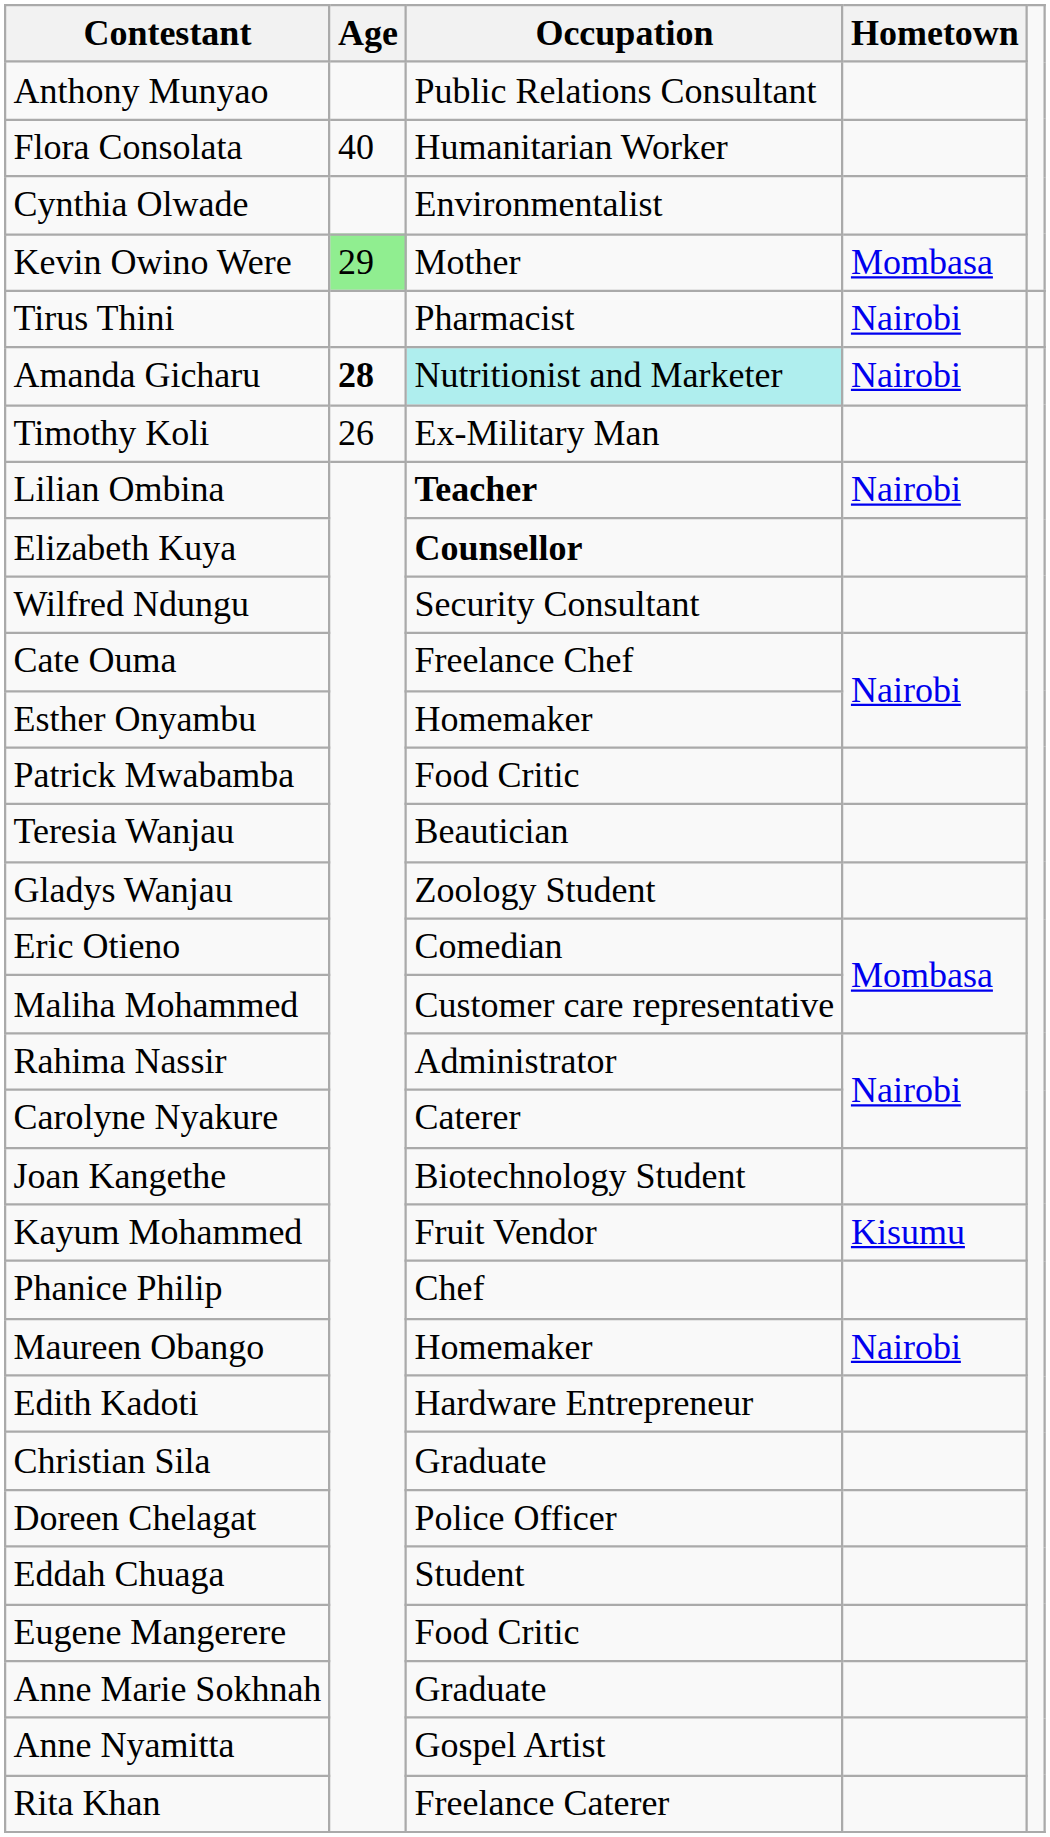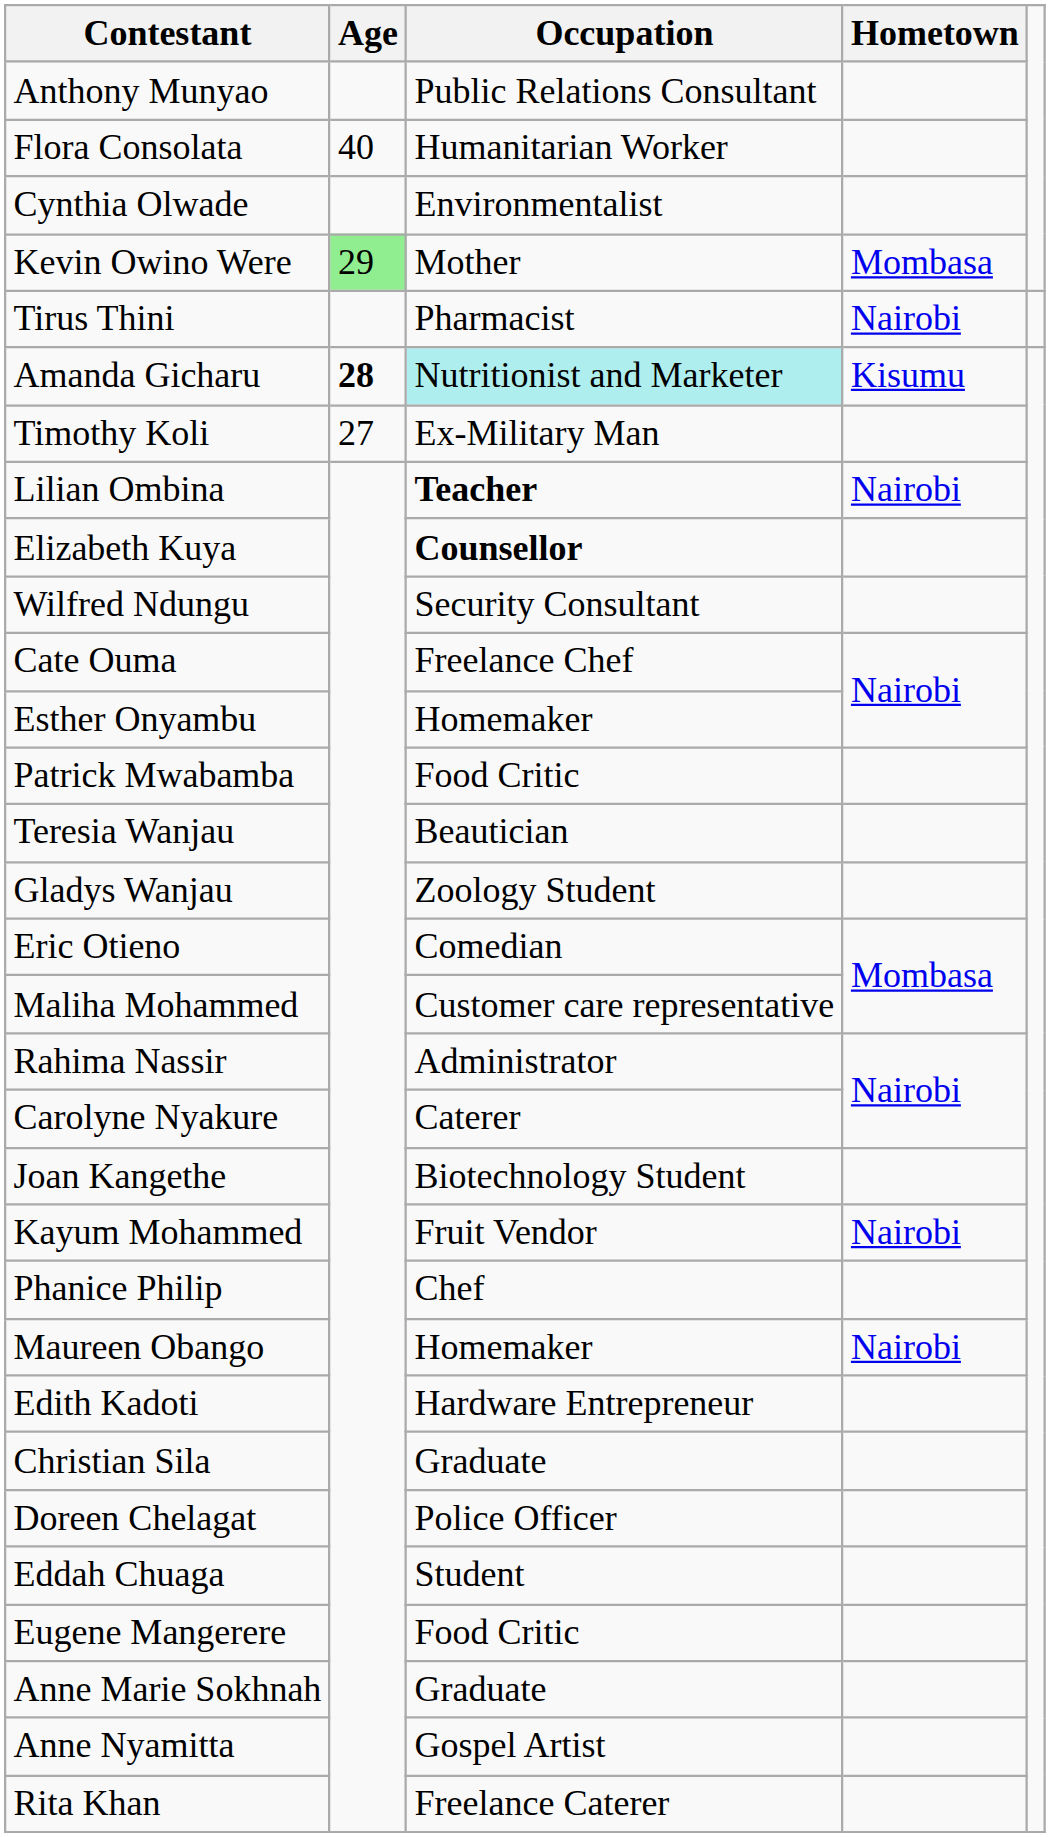Amanda Gicharu | Hometown: Nairobi -> Kisumu
Timothy Koli | Age: 26 -> 27
Kayum Mohammed | Hometown: Kisumu -> Nairobi
